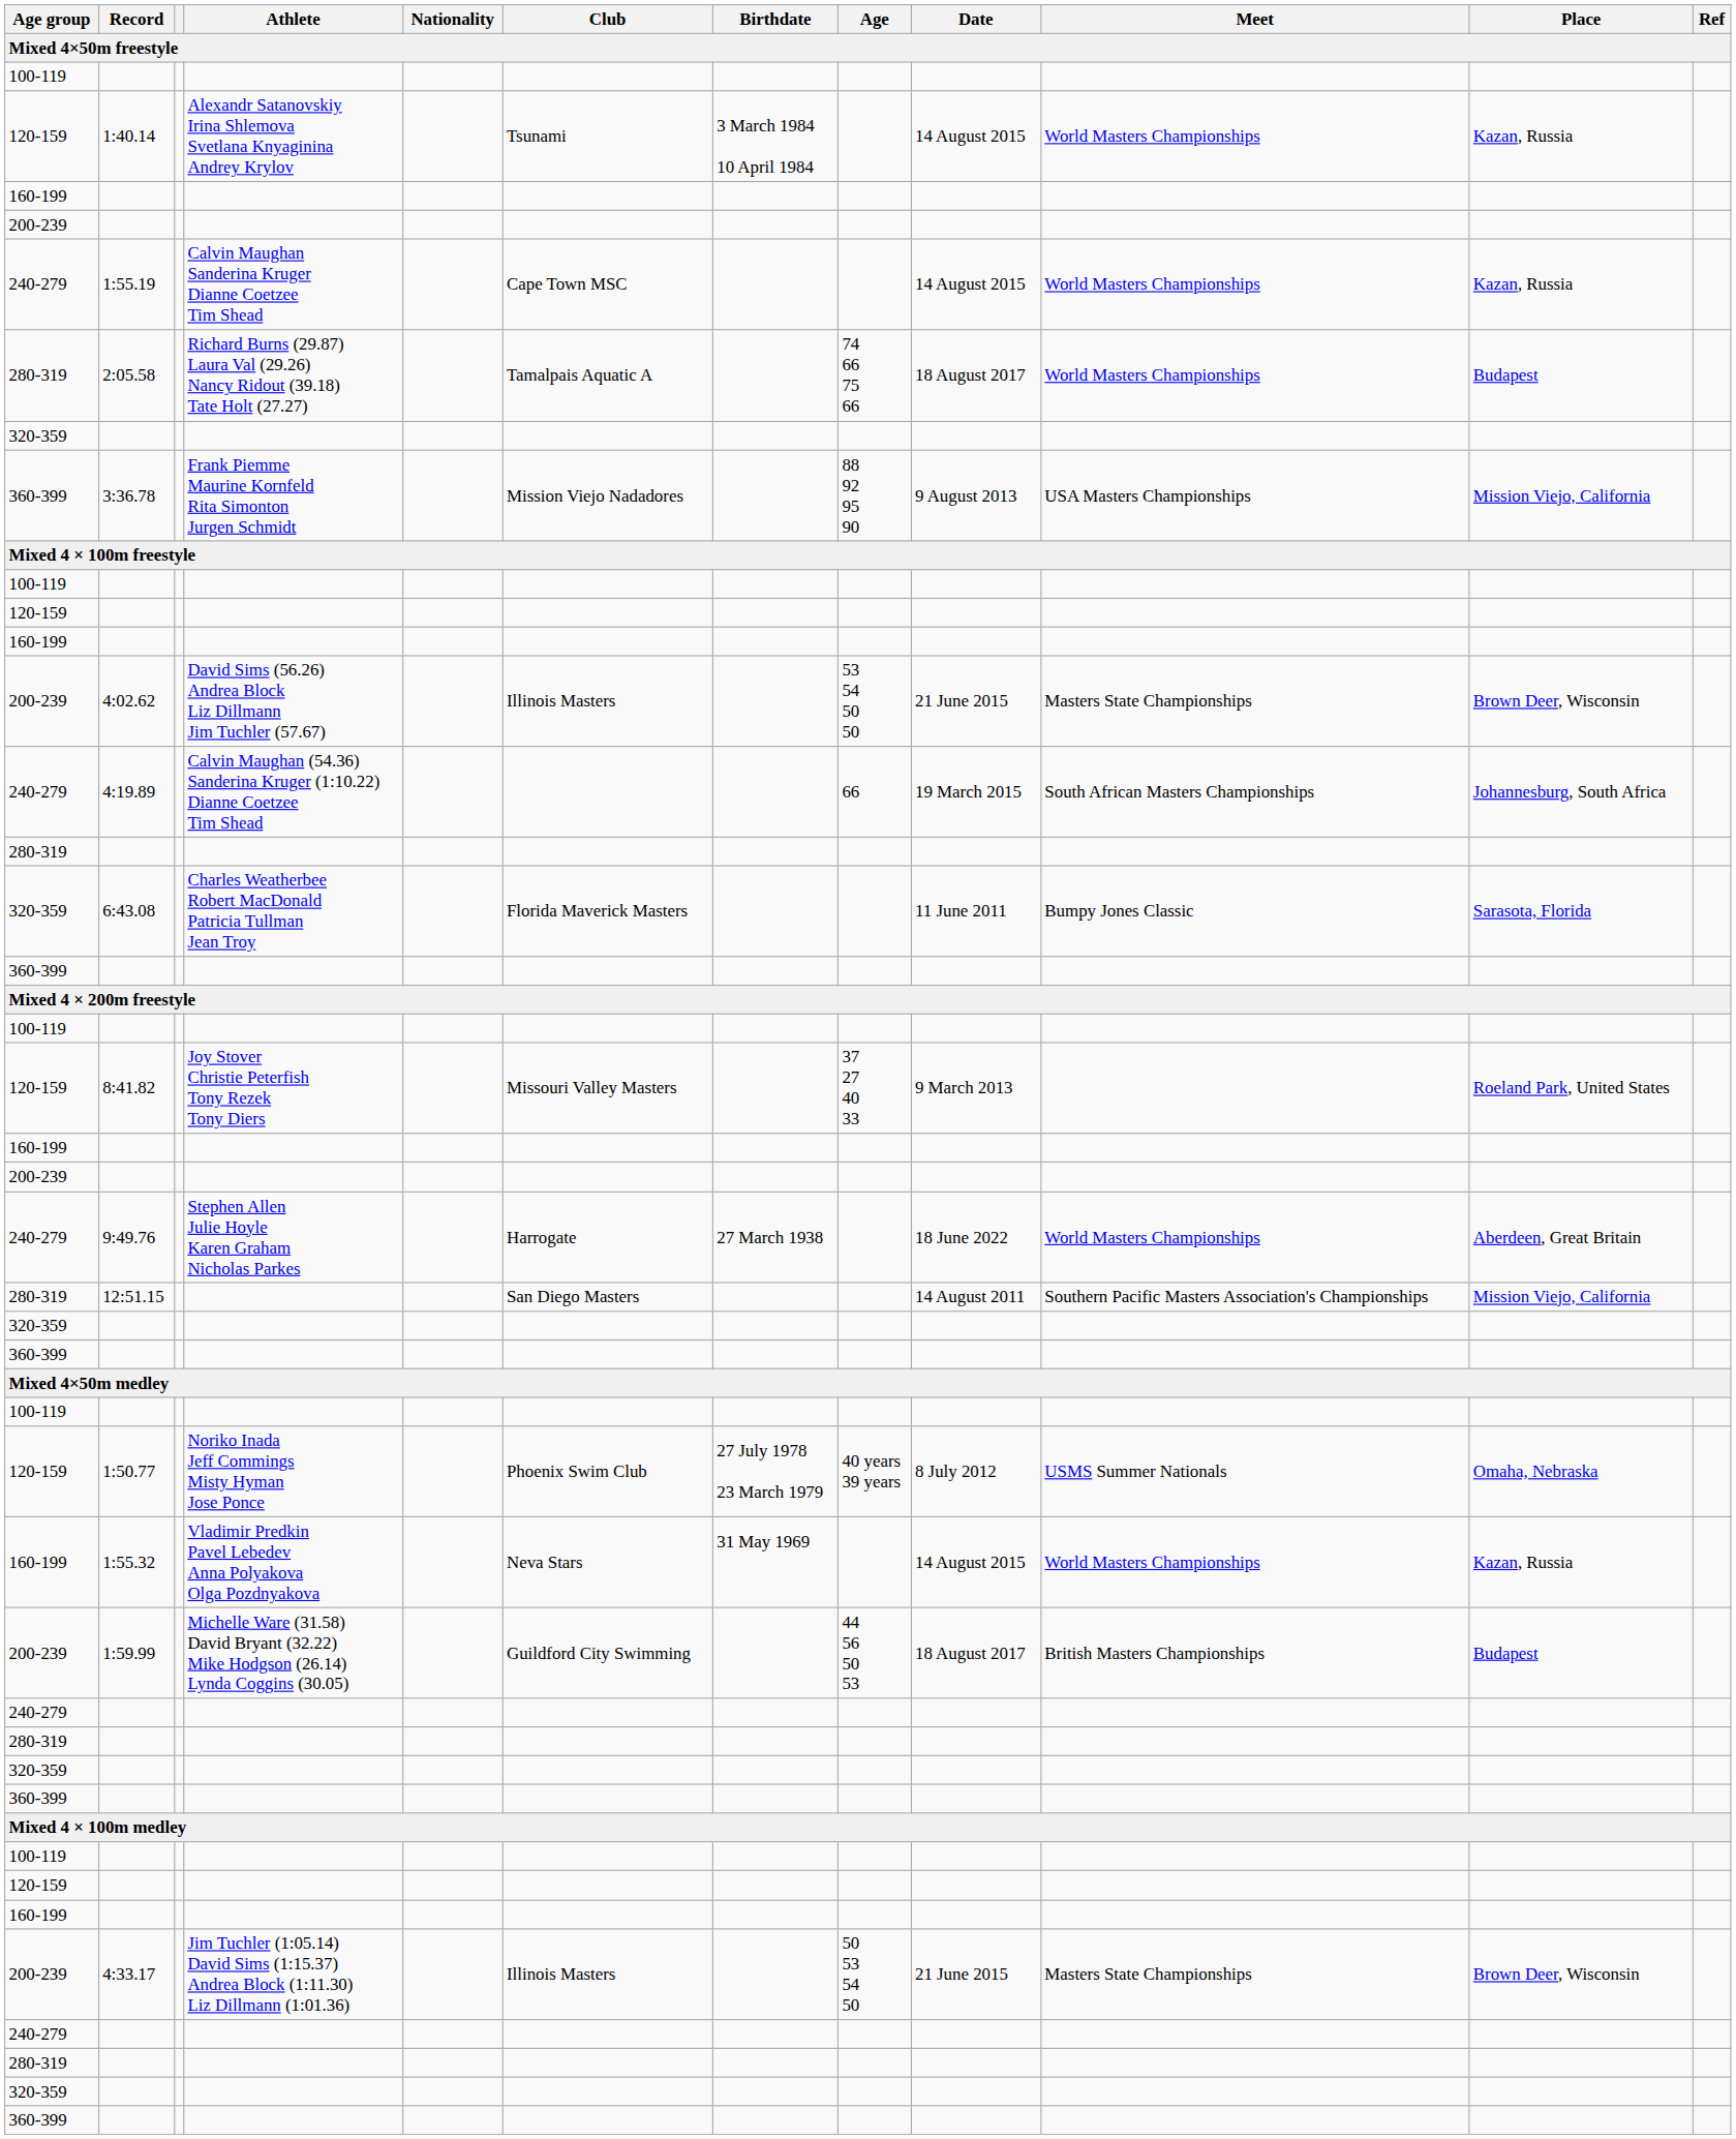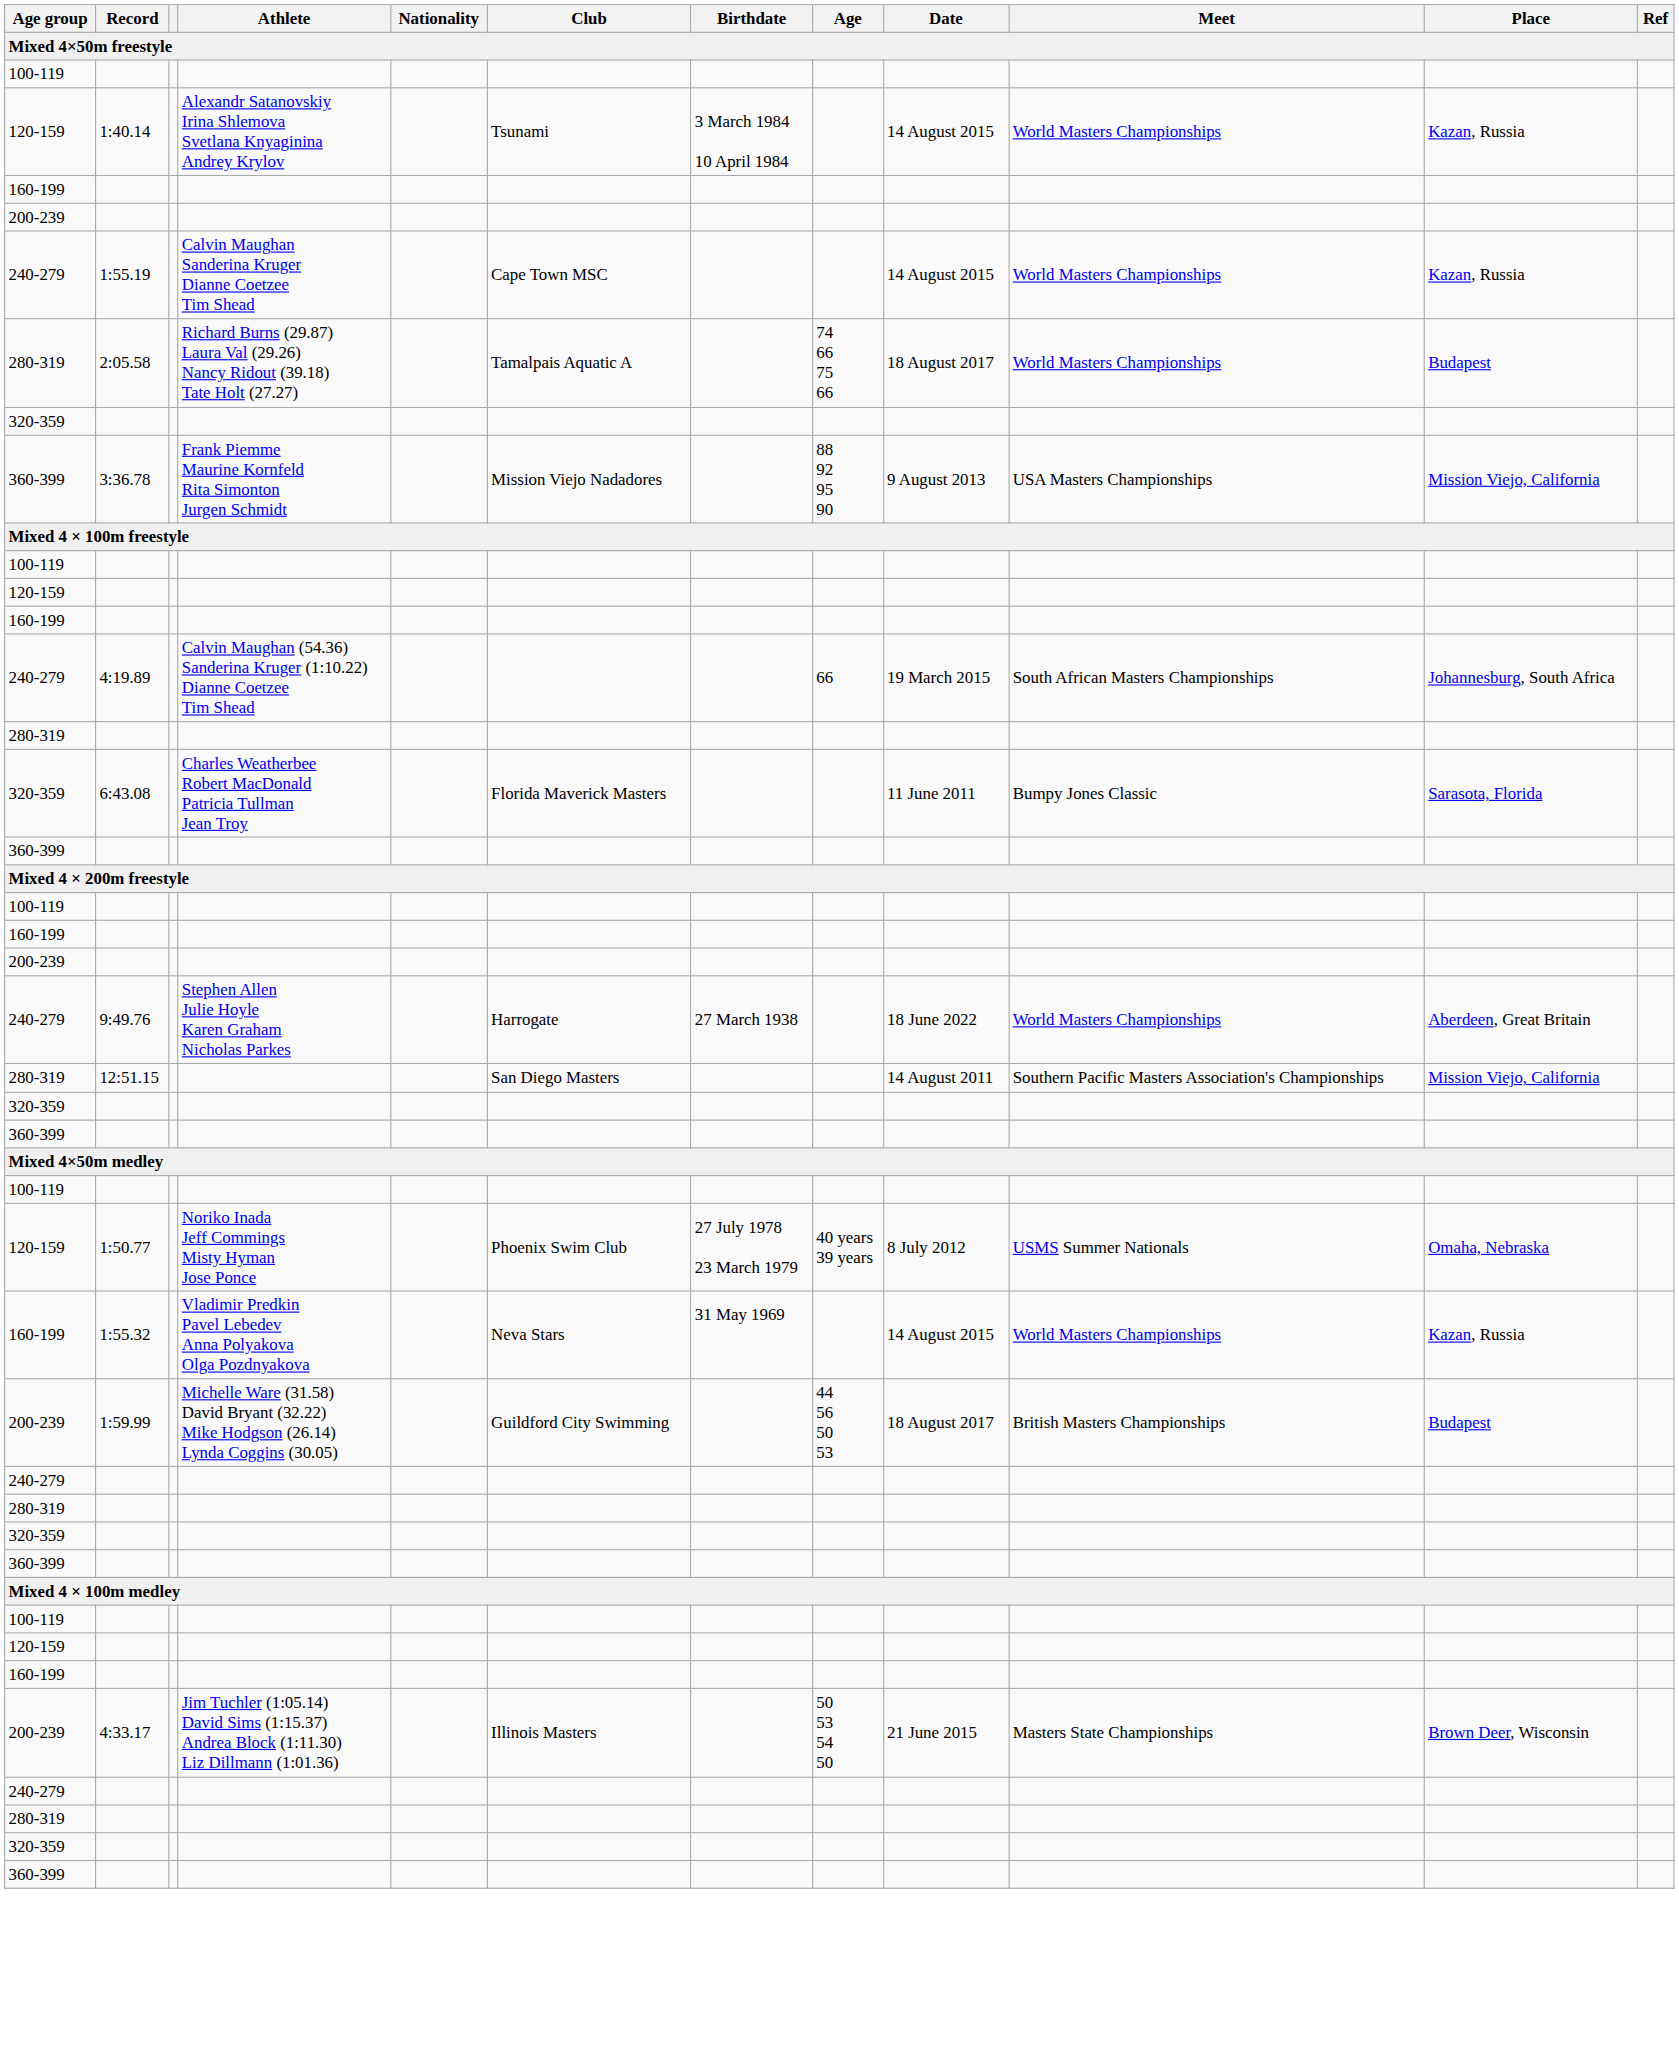- row: 200-239 | 4:02.62 | David Sims (56.26) Andrea Block Liz Dillmann Jim Tuchler (57.67) | Illinois Masters | 53 54 50 50 | 21 June 2015 | Masters State Championships | Brown Deer, Wisconsin
- row: 120-159 | 8:41.82 | Joy Stover Christie Peterfish Tony Rezek Tony Diers | Missouri Valley Masters | 37 27 40 33 | 9 March 2013 | Roeland Park, United States
